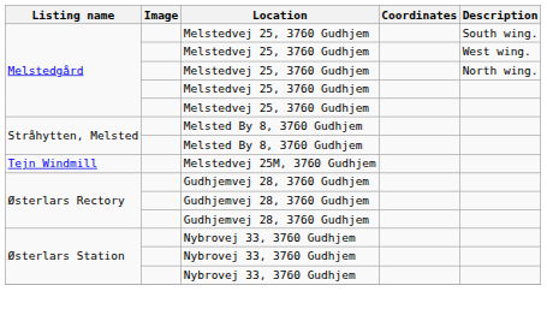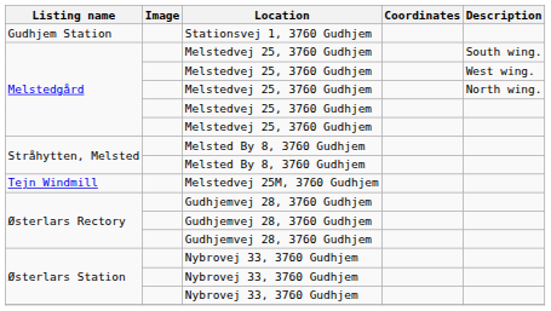+ row: Gudhjem Station | Stationsvej 1, 3760 Gudhjem
